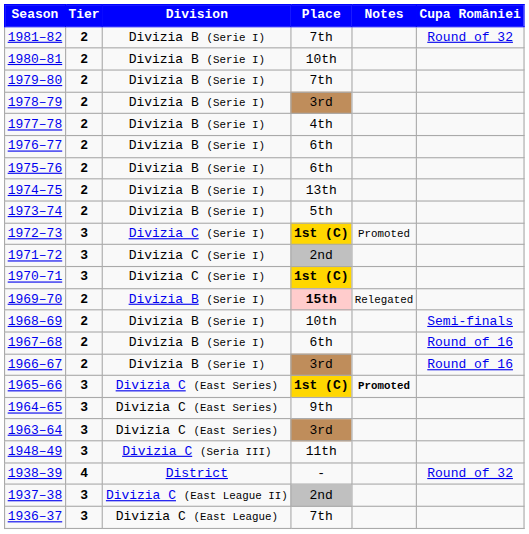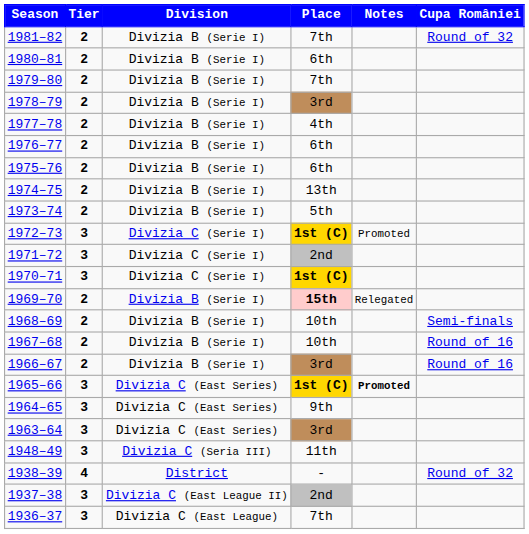1980–81 | Place: 10th -> 6th
1967–68 | Place: 6th -> 10th
